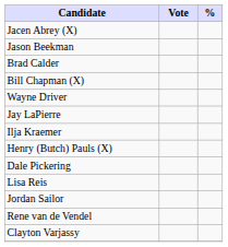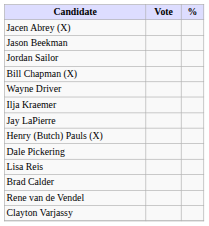rows swapped: Brad Calder <-> Jordan Sailor
rows swapped: Ilja Kraemer <-> Jay LaPierre
